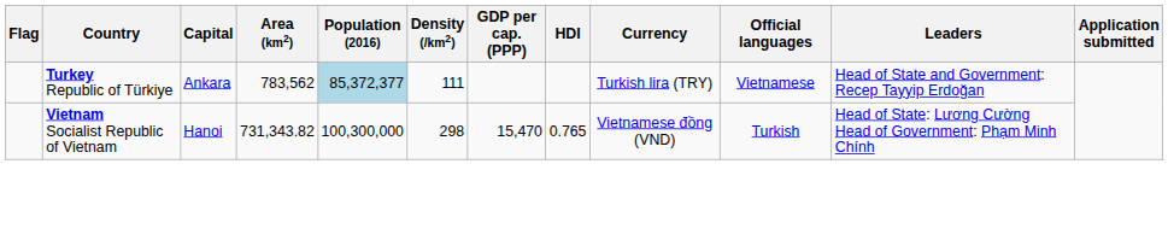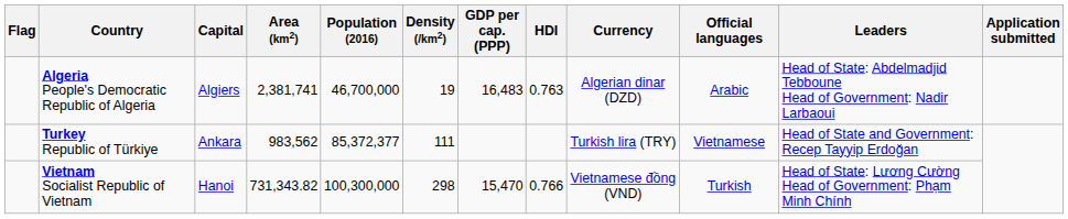+ row: Algeria People's Democratic Republic of Algeria | Algiers | 2,381,741 | 46,700,000 | 19 | 16,483 | 0.763 | Algerian dinar (DZD) | Arabic | Head of State: Abdelmadjid Tebboune Head of Government: Nadir Larbaoui
Turkey Republic of Türkiye | Area (km2): 783,562 -> 983,562
Turkey Republic of Türkiye | Population (2016): lightblue background -> no background
Vietnam Socialist Republic of Vietnam | HDI: 0.765 -> 0.766
